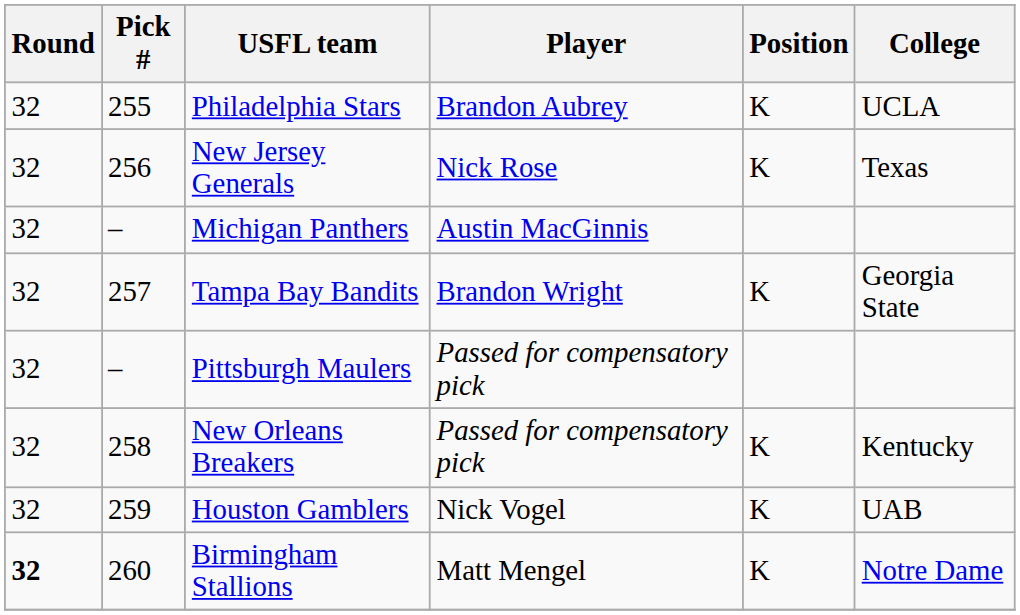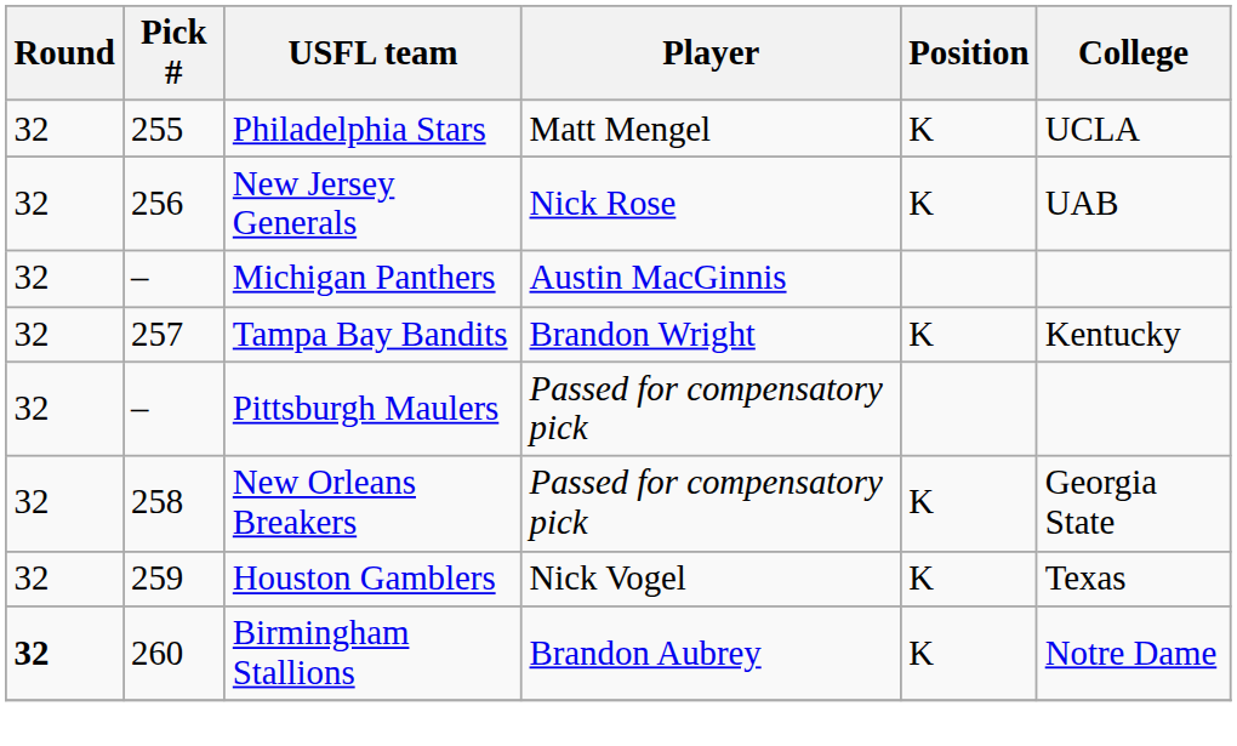Philadelphia Stars | Player: Brandon Aubrey -> Matt Mengel
New Jersey Generals | College: Texas -> UAB
Tampa Bay Bandits | College: Georgia State -> Kentucky
New Orleans Breakers | College: Kentucky -> Georgia State
Houston Gamblers | College: UAB -> Texas
Birmingham Stallions | Player: Matt Mengel -> Brandon Aubrey
